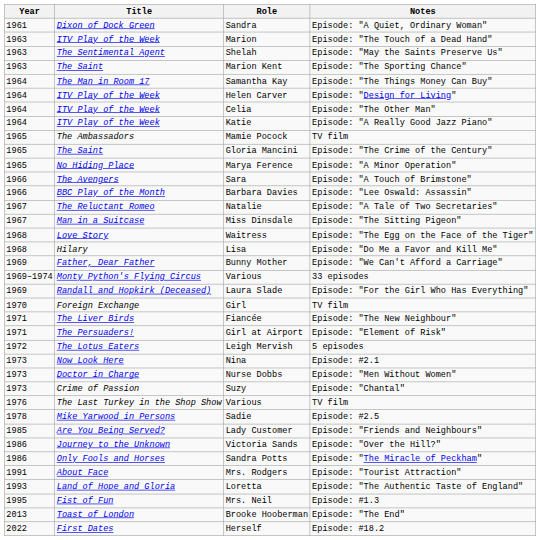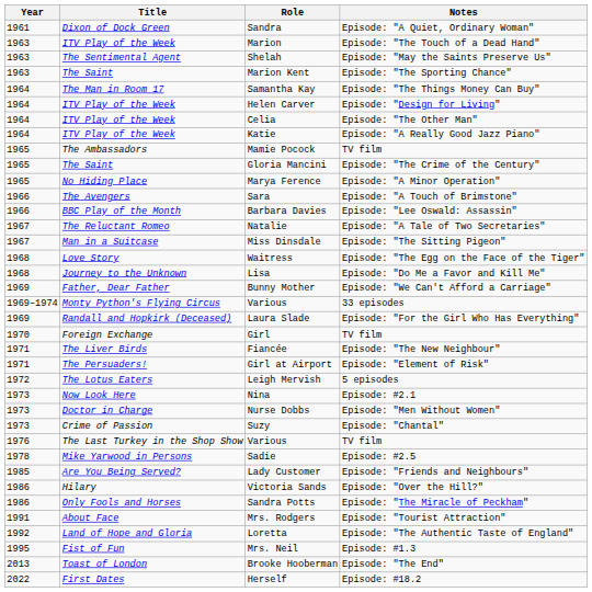Lisa | Title: Hilary -> Journey to the Unknown
Victoria Sands | Title: Journey to the Unknown -> Hilary
Loretta | Year: 1993 -> 1992
